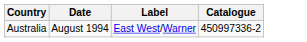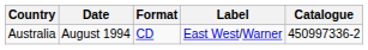+ column: Format | CD
